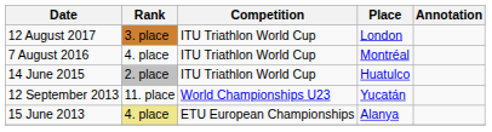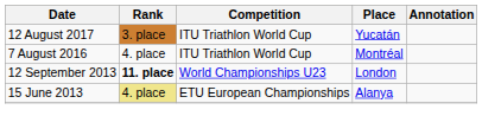12 August 2017 | Place: London -> Yucatán
- row: 14 June 2015 | 2. place | ITU Triathlon World Cup | Huatulco
12 September 2013 | Rank: normal -> bold
12 September 2013 | Place: Yucatán -> London
